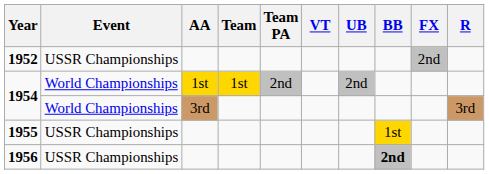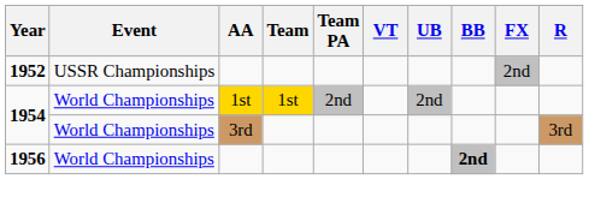- row: 1955 | USSR Championships | 1st
1956 | Event: USSR Championships -> World Championships
